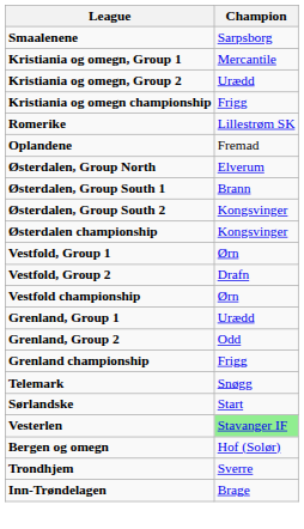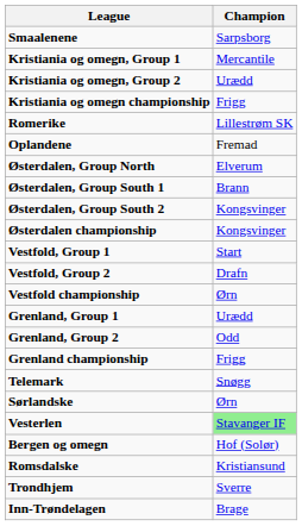Vestfold, Group 1 | Champion: Ørn -> Start
Sørlandske | Champion: Start -> Ørn
+ row: Romsdalske | Kristiansund
